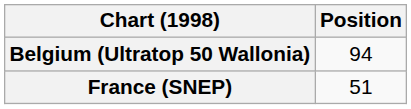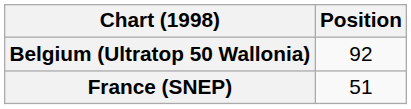Belgium (Ultratop 50 Wallonia) | Position: 94 -> 92
